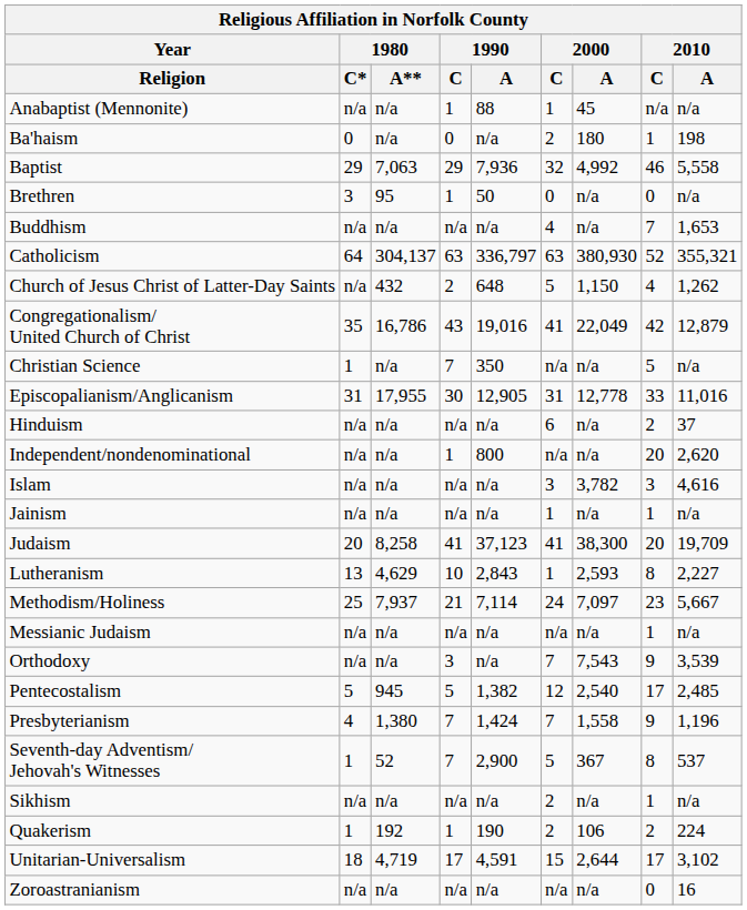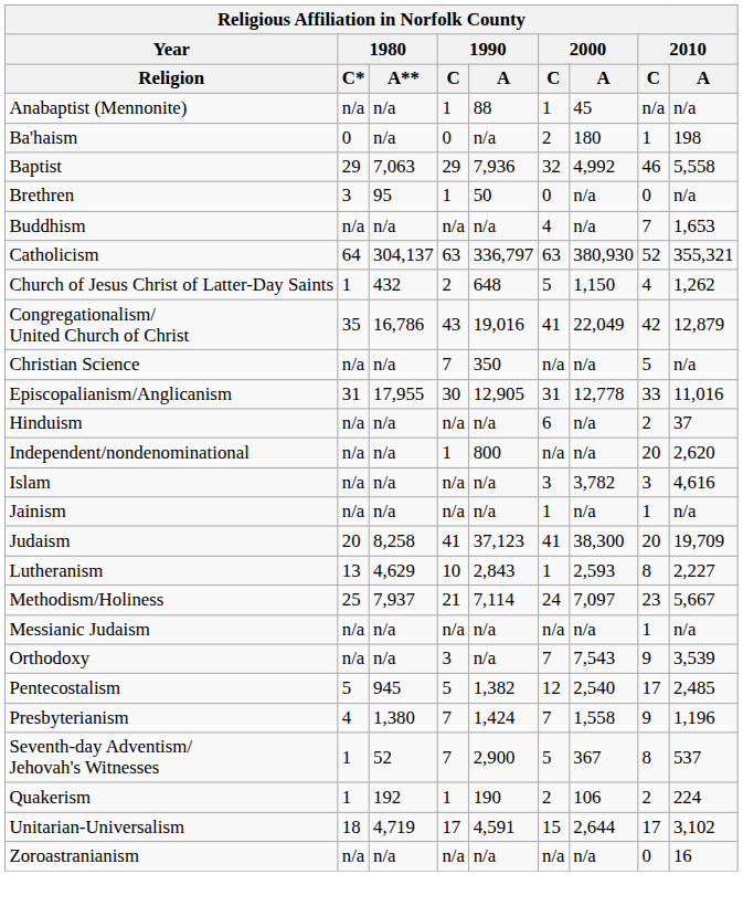Church of Jesus Christ of Latter-Day Saints | 1980 / C*: n/a -> 1
Christian Science | 1980 / C*: 1 -> n/a
- row: Sikhism | n/a | n/a | n/a | n/a | 2 | n/a | 1 | n/a
